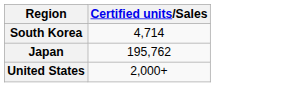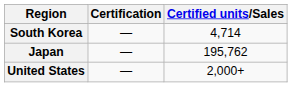+ column: Certification | — | — | —
